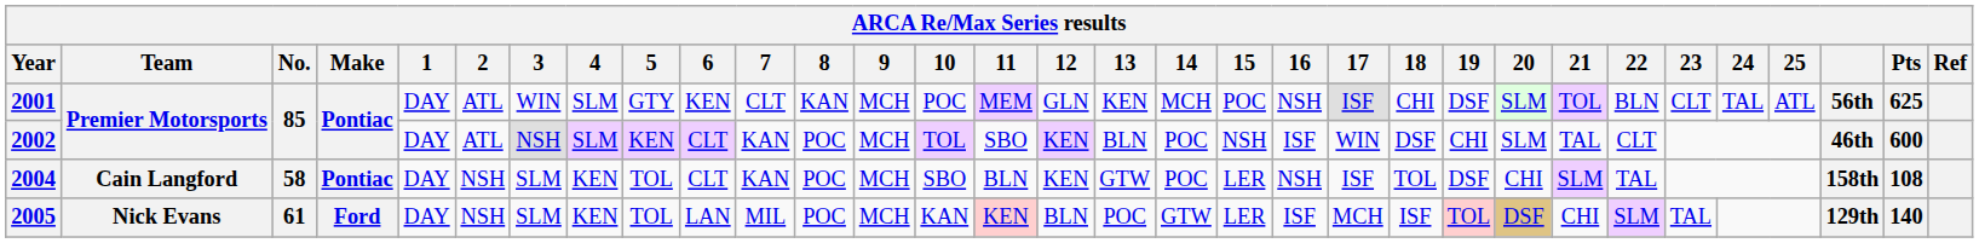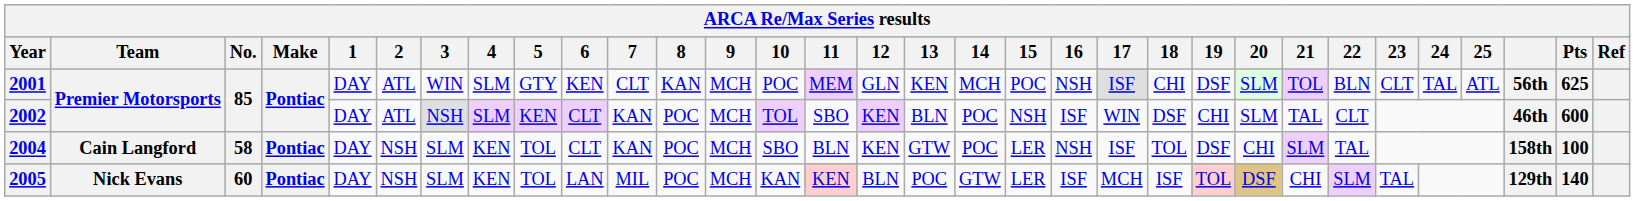2004 | Pts: 108 -> 100
2005 | No.: 61 -> 60
2005 | Make: Ford -> Pontiac
